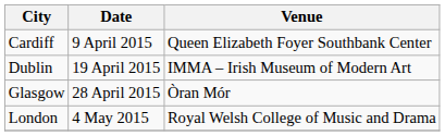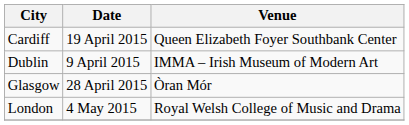Cardiff | Date: 9 April 2015 -> 19 April 2015
Dublin | Date: 19 April 2015 -> 9 April 2015
